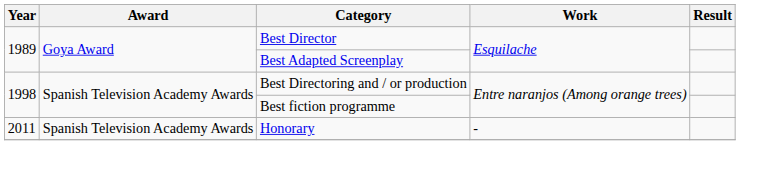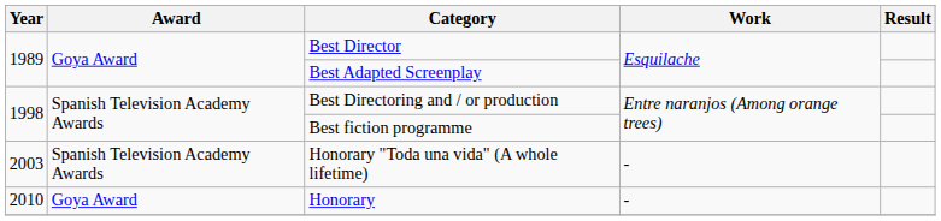+ row: 2003 | Spanish Television Academy Awards | Honorary "Toda una vida" (A whole lifetime) | -
Honorary | Year: 2011 -> 2010
Honorary | Award: Spanish Television Academy Awards -> Goya Award
